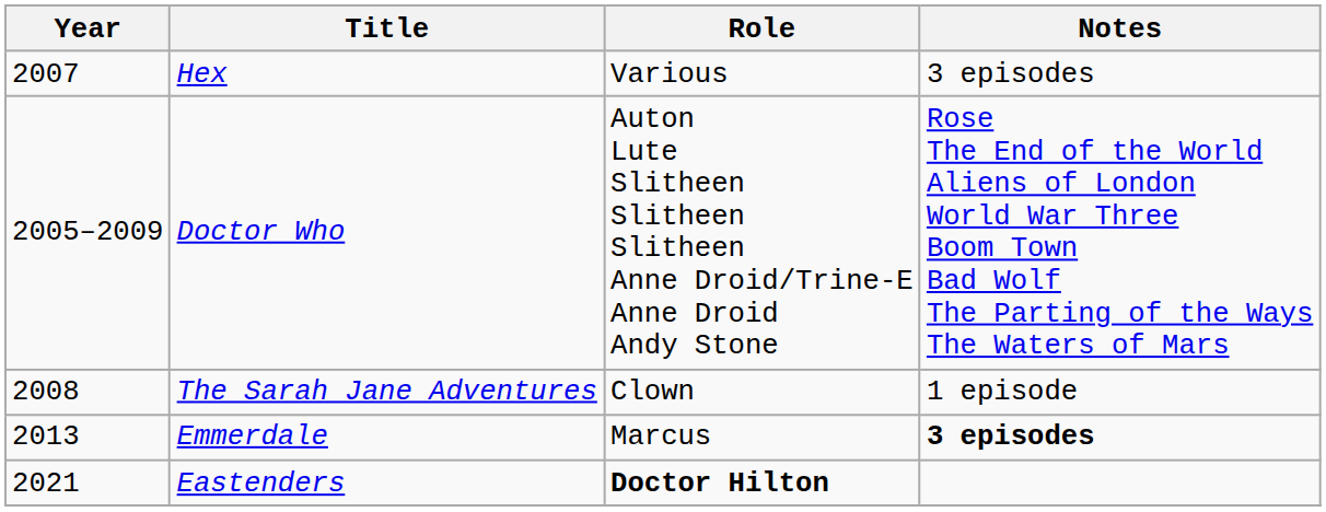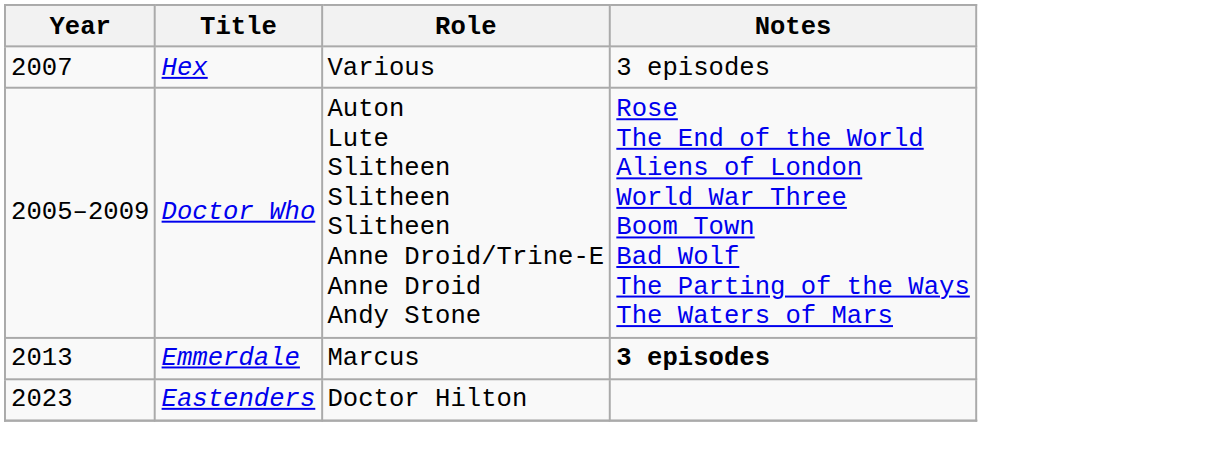- row: 2008 | The Sarah Jane Adventures | Clown | 1 episode
Eastenders | Year: 2021 -> 2023
Eastenders | Role: bold -> normal
